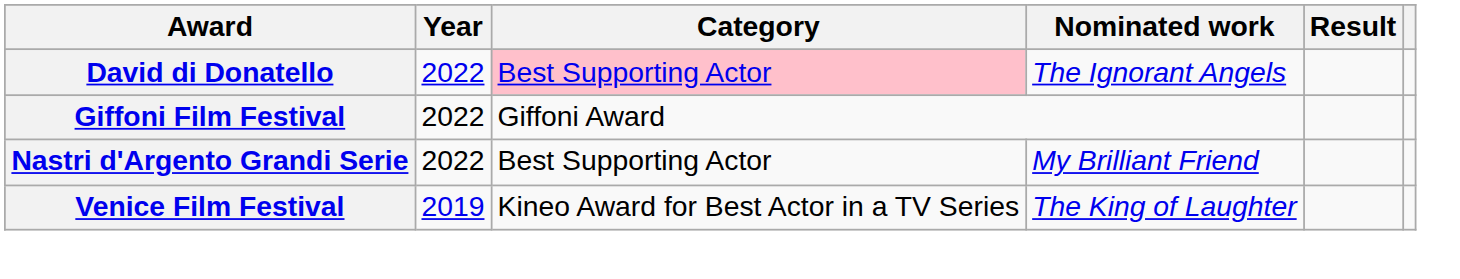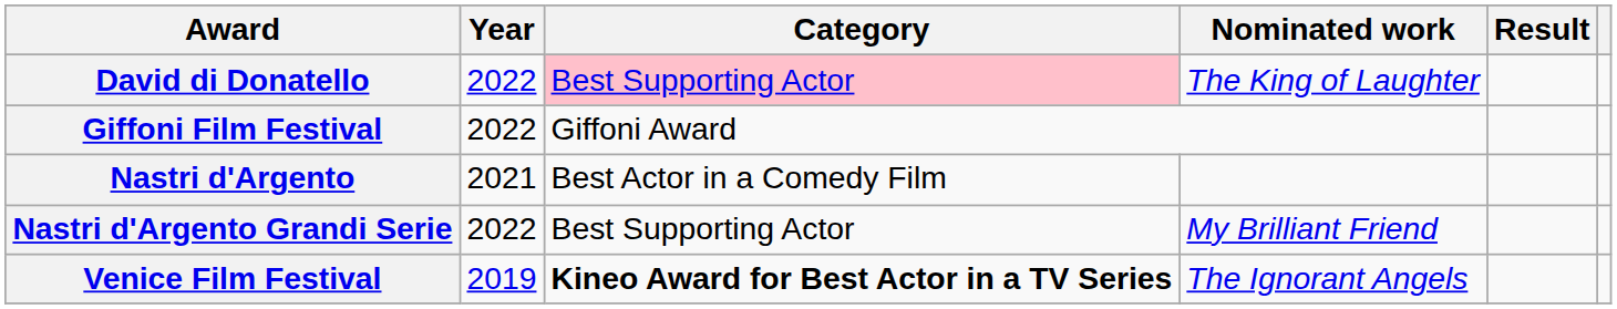David di Donatello | Nominated work: The Ignorant Angels -> The King of Laughter
+ row: Nastri d'Argento | 2021 | Best Actor in a Comedy Film
Venice Film Festival | Category: normal -> bold
Venice Film Festival | Nominated work: The King of Laughter -> The Ignorant Angels
